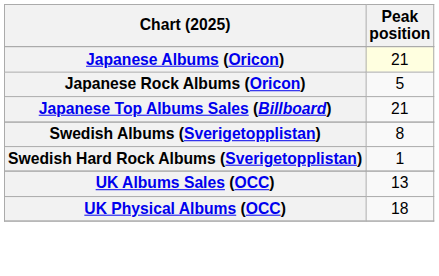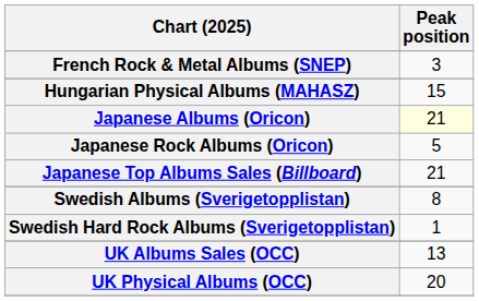+ row: French Rock & Metal Albums (SNEP) | 3
+ row: Hungarian Physical Albums (MAHASZ) | 15
UK Physical Albums (OCC) | Peak position: 18 -> 20
